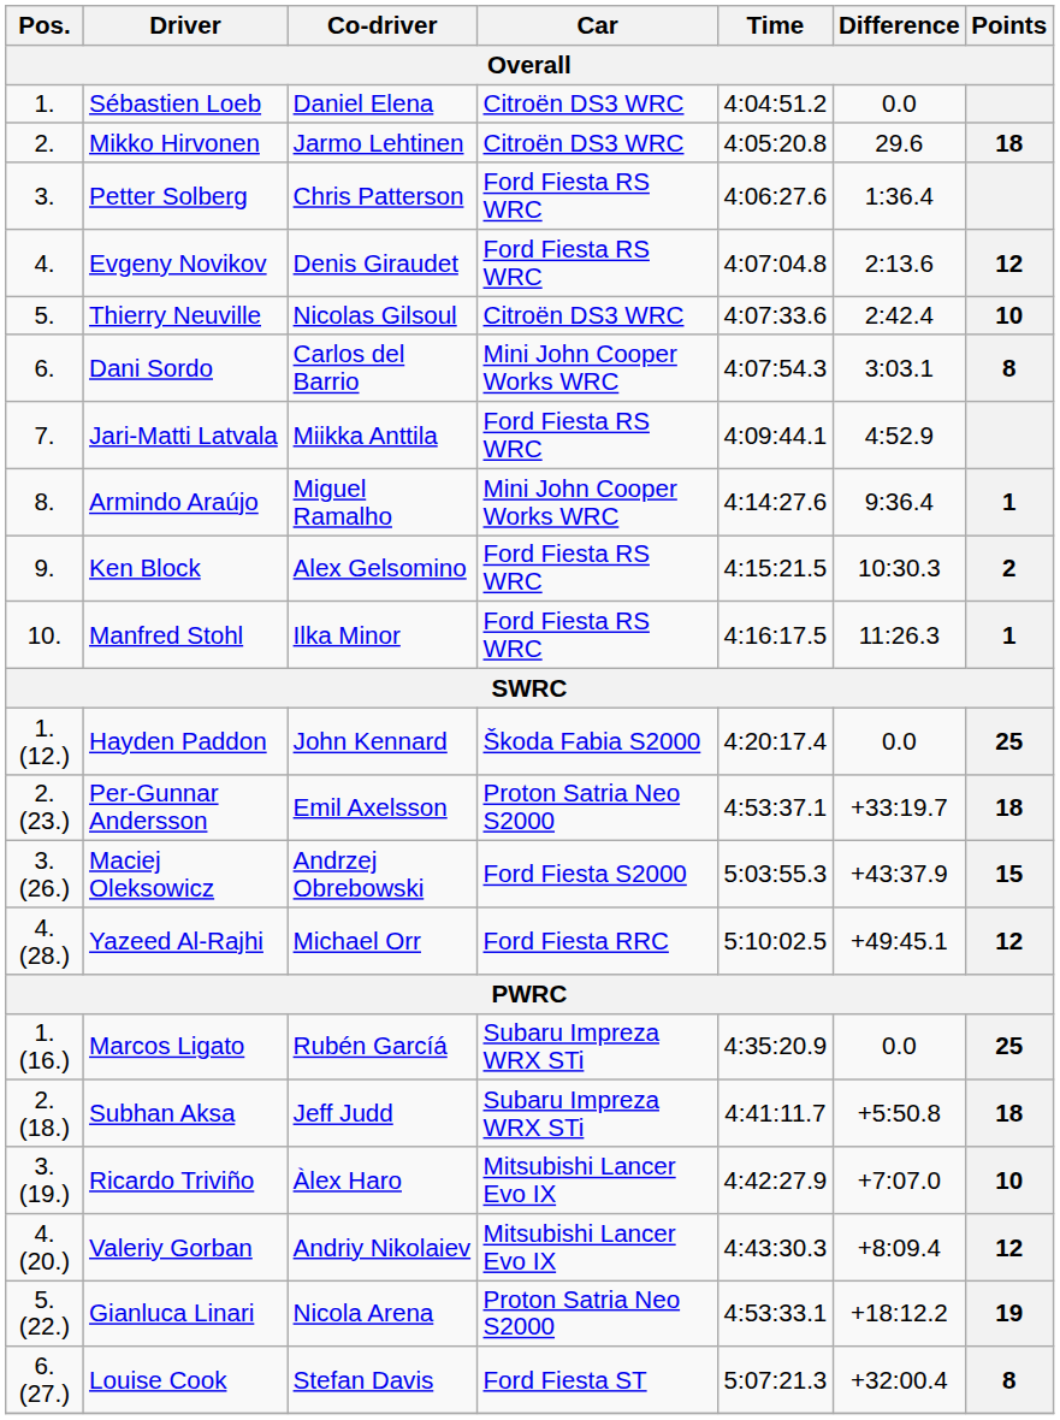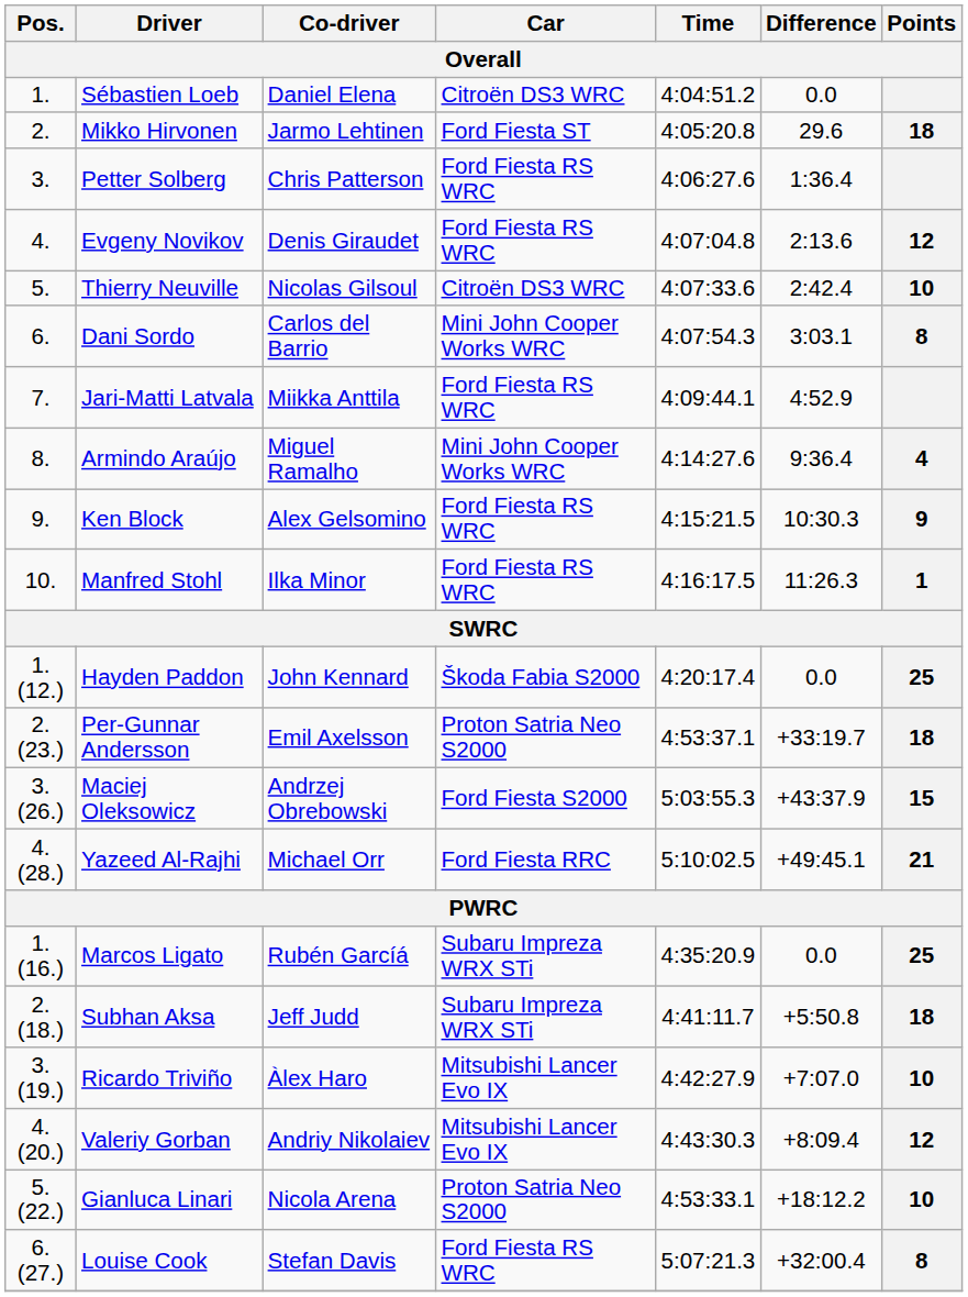Mikko Hirvonen | Car: Citroën DS3 WRC -> Ford Fiesta ST
Armindo Araújo | Points: 1 -> 4
Ken Block | Points: 2 -> 9
Yazeed Al-Rajhi | Points: 12 -> 21
Gianluca Linari | Points: 19 -> 10
Louise Cook | Car: Ford Fiesta ST -> Ford Fiesta RS WRC
